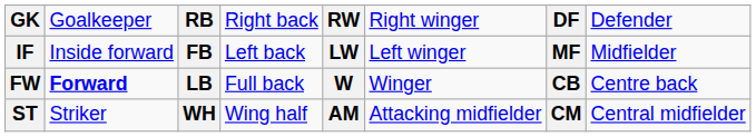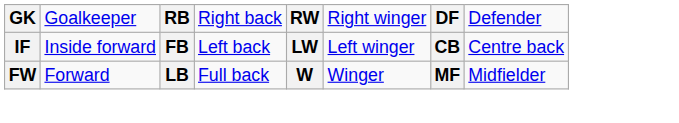IF | column 7: MF -> CB
IF | column 8: Midfielder -> Centre back
FW | column 2: bold -> normal
FW | column 7: CB -> MF
FW | column 8: Centre back -> Midfielder
- row: ST | Striker | WH | Wing half | AM | Attacking midfielder | CM | Central midfielder
